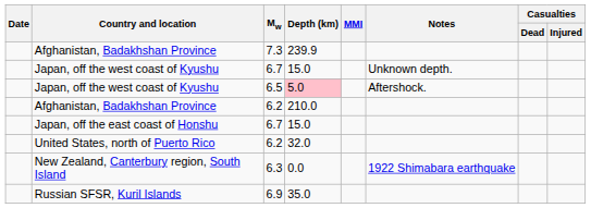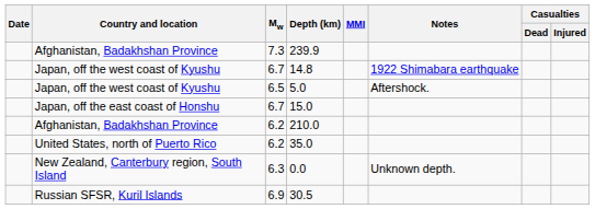Japan, off the west coast of Kyushu / 6.7 | Depth (km): 15.0 -> 14.8
Japan, off the west coast of Kyushu / 6.7 | Notes: Unknown depth. -> 1922 Shimabara earthquake
Japan, off the west coast of Kyushu / 6.5 | Depth (km): pink background -> no background
rows swapped: Japan, off the east coast of Honshu <-> Afghanistan, Badakhshan Province / 6.2
United States, north of Puerto Rico | Depth (km): 32.0 -> 35.0
New Zealand, Canterbury region, South Island | Notes: 1922 Shimabara earthquake -> Unknown depth.
Russian SFSR, Kuril Islands | Depth (km): 35.0 -> 30.5
